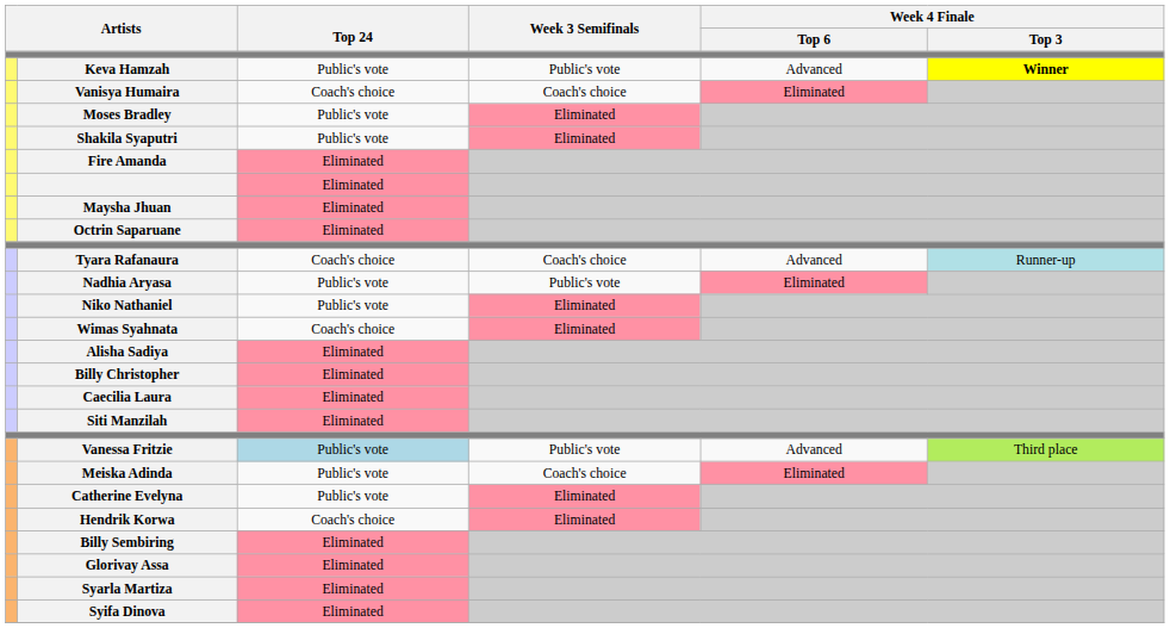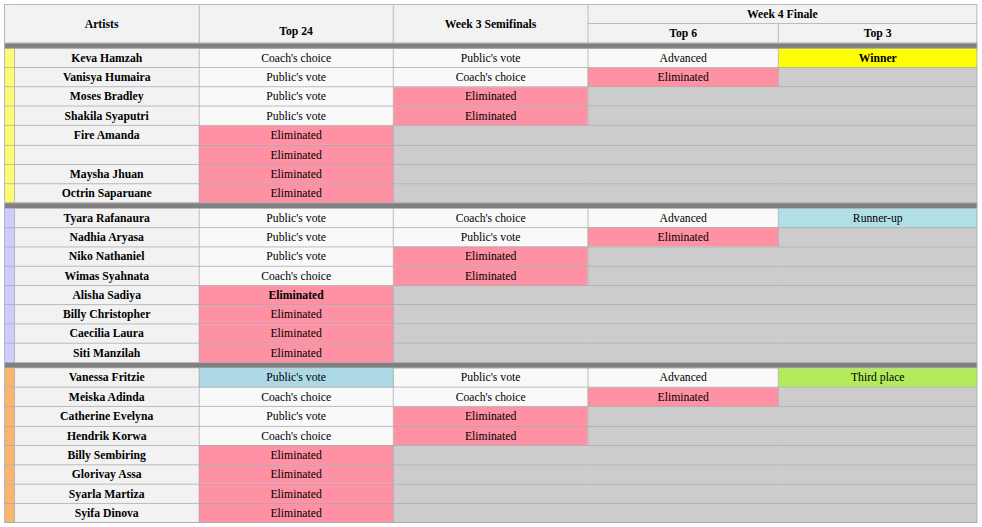Keva Hamzah | Top 24: Public's vote -> Coach's choice
Vanisya Humaira | Top 24: Coach's choice -> Public's vote
Tyara Rafanaura | Top 24: Coach's choice -> Public's vote
Alisha Sadiya | Top 24: normal -> bold
Meiska Adinda | Top 24: Public's vote -> Coach's choice
